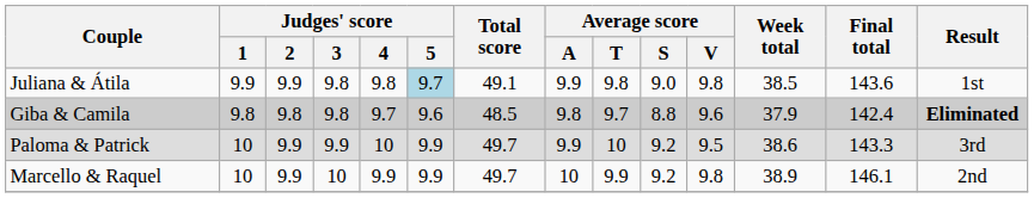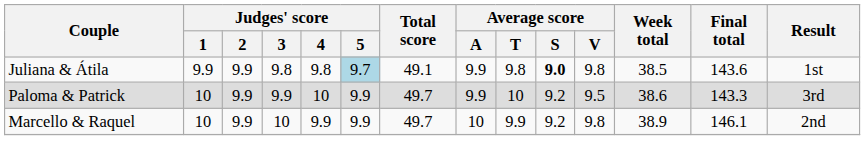Juliana & Átila | Average score / S: normal -> bold
- row: Giba & Camila | 9.8 | 9.8 | 9.8 | 9.7 | 9.6 | 48.5 | 9.8 | 9.7 | 8.8 | 9.6 | 37.9 | 142.4 | Eliminated
